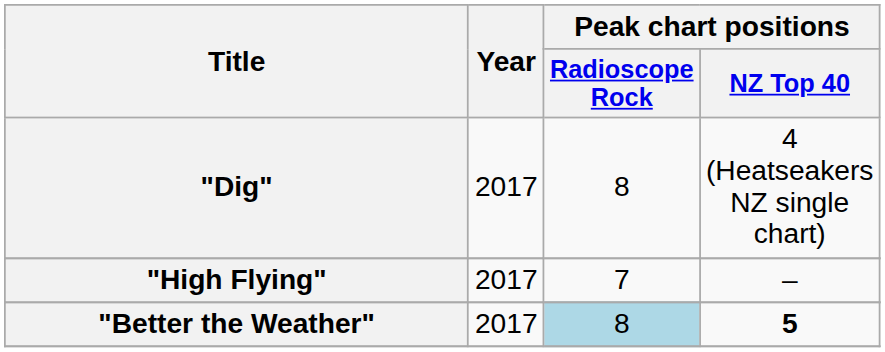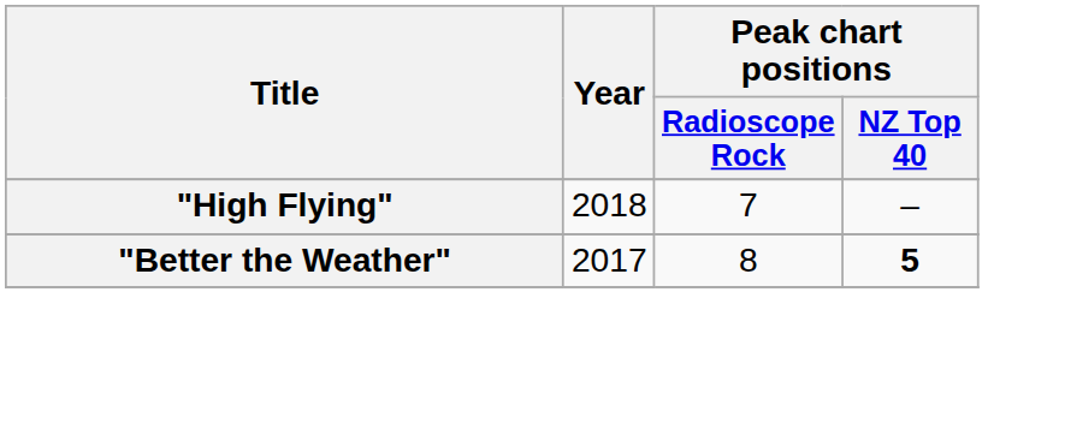- row: "Dig" | 2017 | 8 | 4 (Heatseakers NZ single chart)
"High Flying" | Year: 2017 -> 2018
"Better the Weather" | Peak chart positions / Radioscope Rock: lightblue background -> no background
